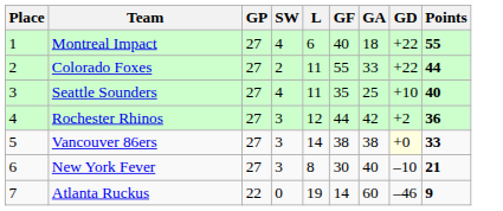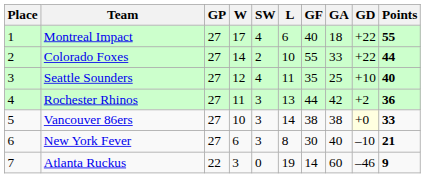+ column: W | 17 | 14 | 12 | 11 | 10 | 6 | 3
Colorado Foxes | L: 11 -> 10
Rochester Rhinos | L: 12 -> 13
